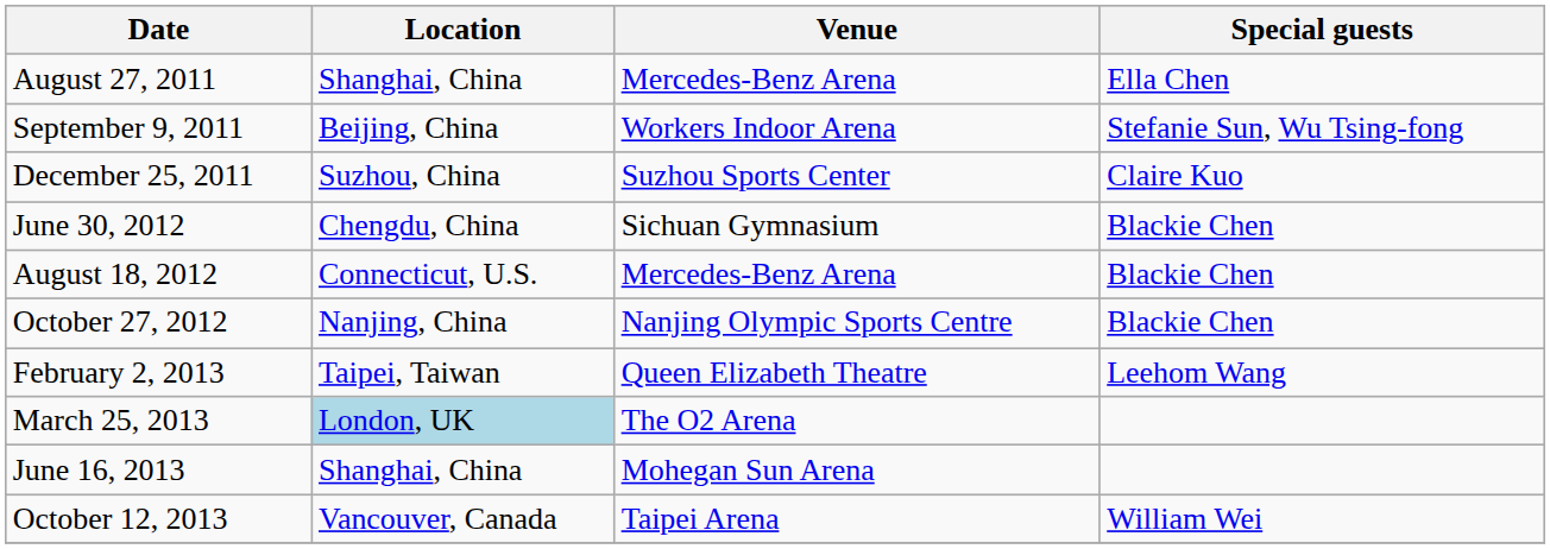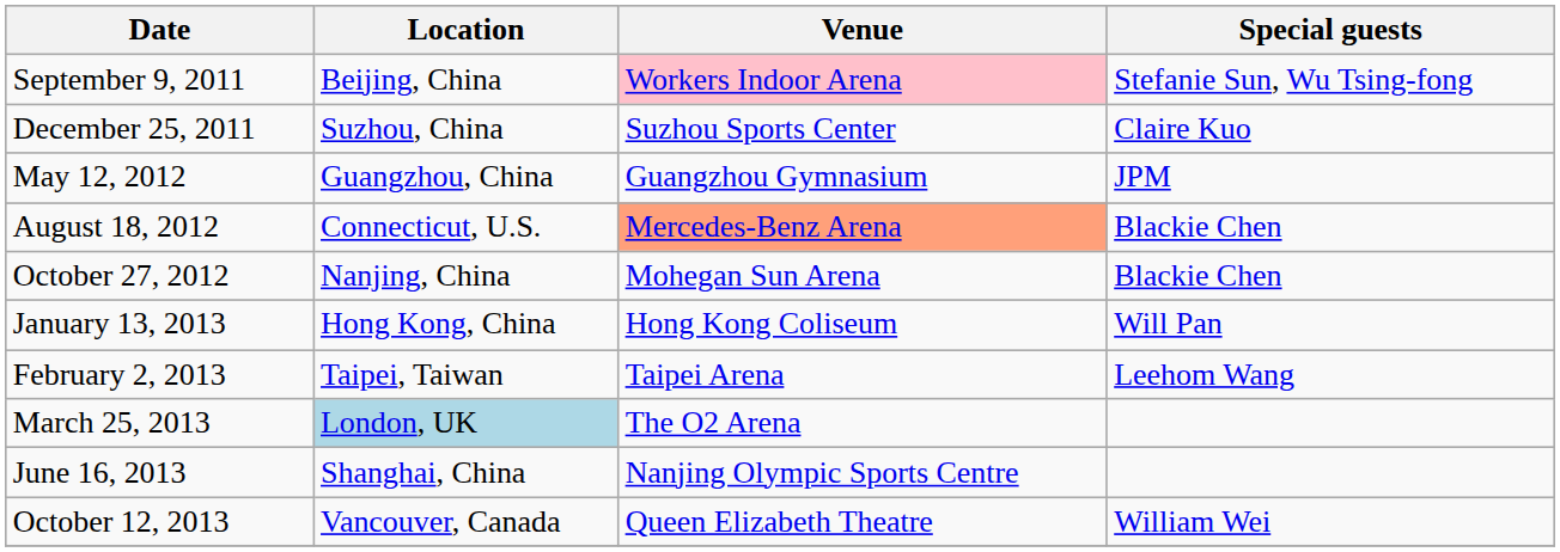- row: August 27, 2011 | Shanghai, China | Mercedes-Benz Arena | Ella Chen
September 9, 2011 | Venue: no background -> pink background
+ row: May 12, 2012 | Guangzhou, China | Guangzhou Gymnasium | JPM
- row: June 30, 2012 | Chengdu, China | Sichuan Gymnasium | Blackie Chen
August 18, 2012 | Venue: no background -> lightsalmon background
October 27, 2012 | Venue: Nanjing Olympic Sports Centre -> Mohegan Sun Arena
+ row: January 13, 2013 | Hong Kong, China | Hong Kong Coliseum | Will Pan
February 2, 2013 | Venue: Queen Elizabeth Theatre -> Taipei Arena
June 16, 2013 | Venue: Mohegan Sun Arena -> Nanjing Olympic Sports Centre
October 12, 2013 | Venue: Taipei Arena -> Queen Elizabeth Theatre
